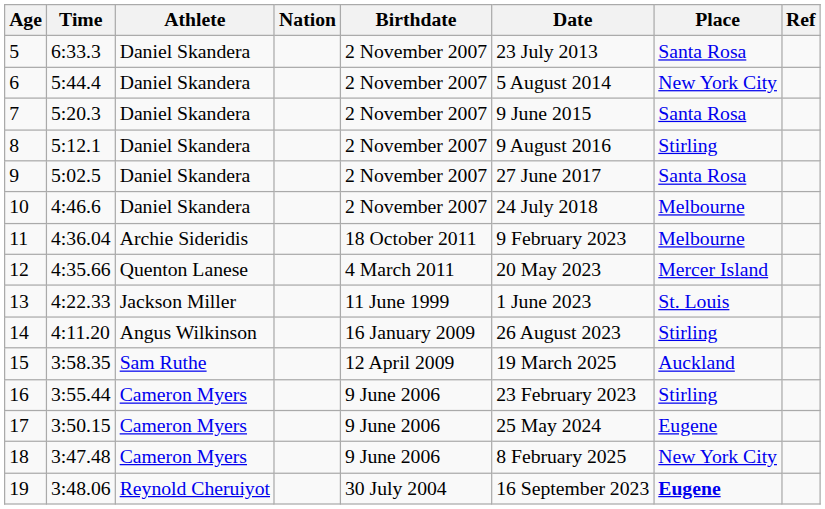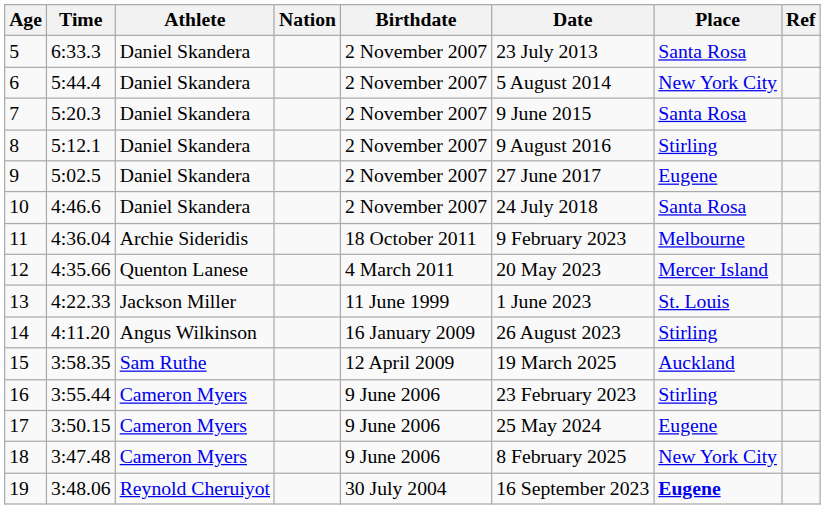9 | Place: Santa Rosa -> Eugene
10 | Place: Melbourne -> Santa Rosa
